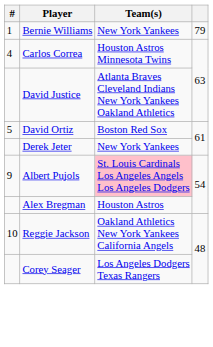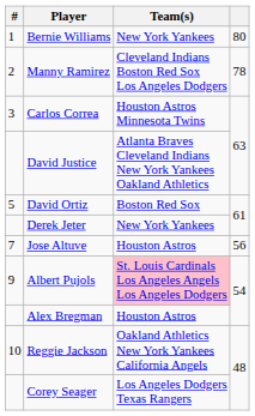Bernie Williams | column 4: 79 -> 80
+ row: 2 | Manny Ramirez | Cleveland Indians Boston Red Sox Los Angeles Dodgers | 78
Carlos Correa | #: 4 -> 3
+ row: 7 | Jose Altuve | Houston Astros | 56
